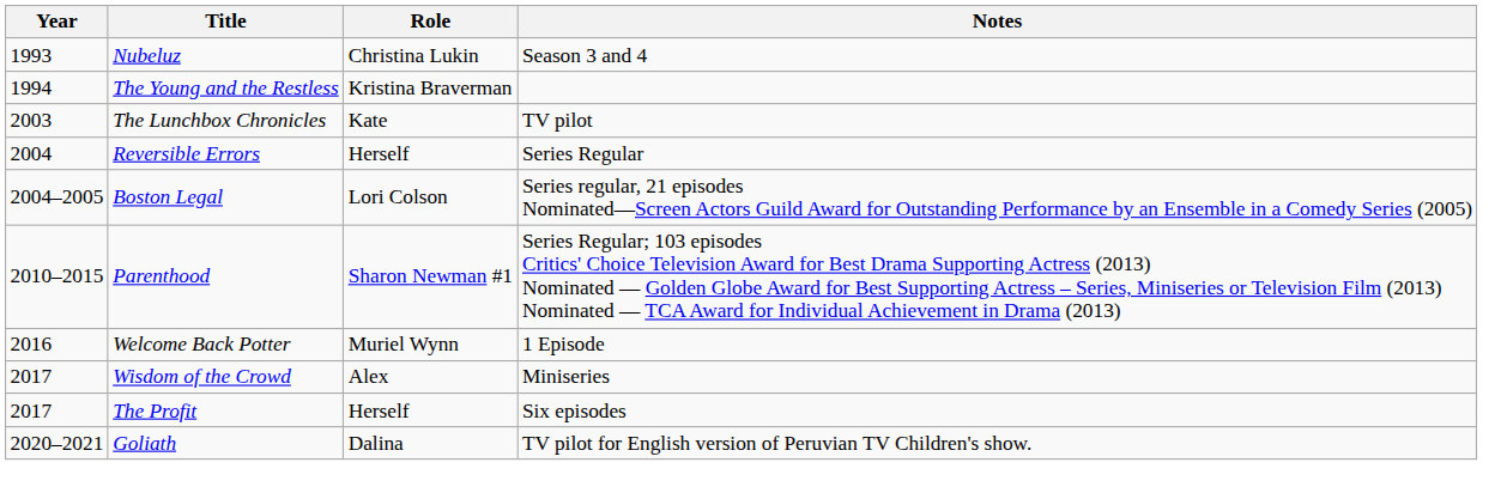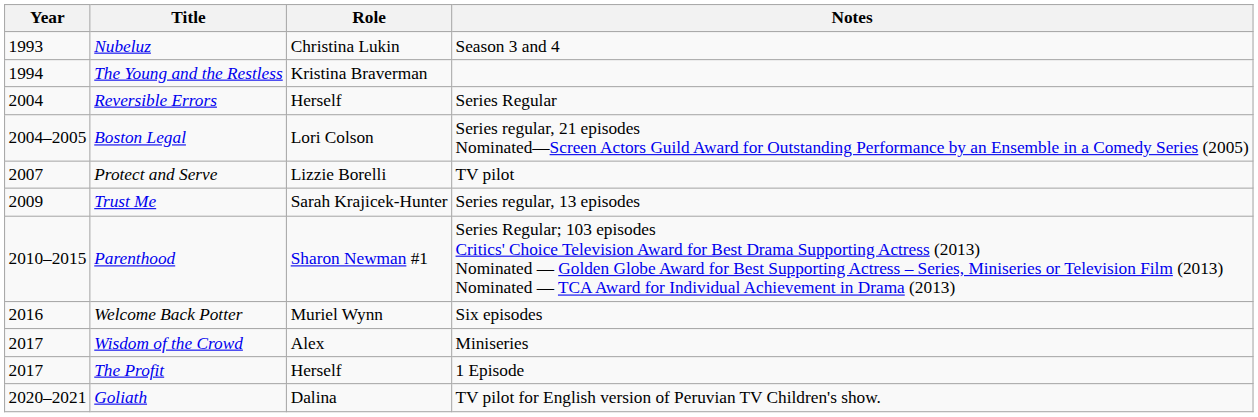- row: 2003 | The Lunchbox Chronicles | Kate | TV pilot
+ row: 2007 | Protect and Serve | Lizzie Borelli | TV pilot
+ row: 2009 | Trust Me | Sarah Krajicek-Hunter | Series regular, 13 episodes
Welcome Back Potter | Notes: 1 Episode -> Six episodes
The Profit | Notes: Six episodes -> 1 Episode
